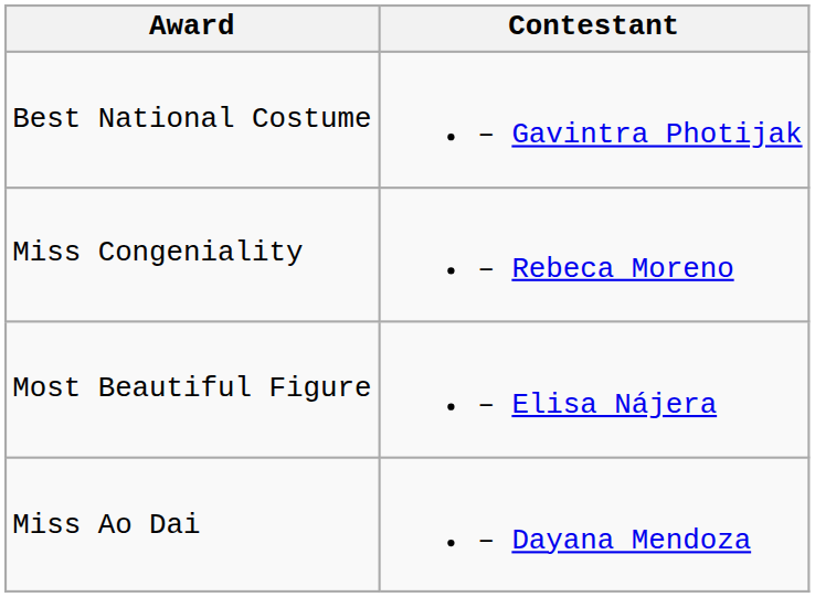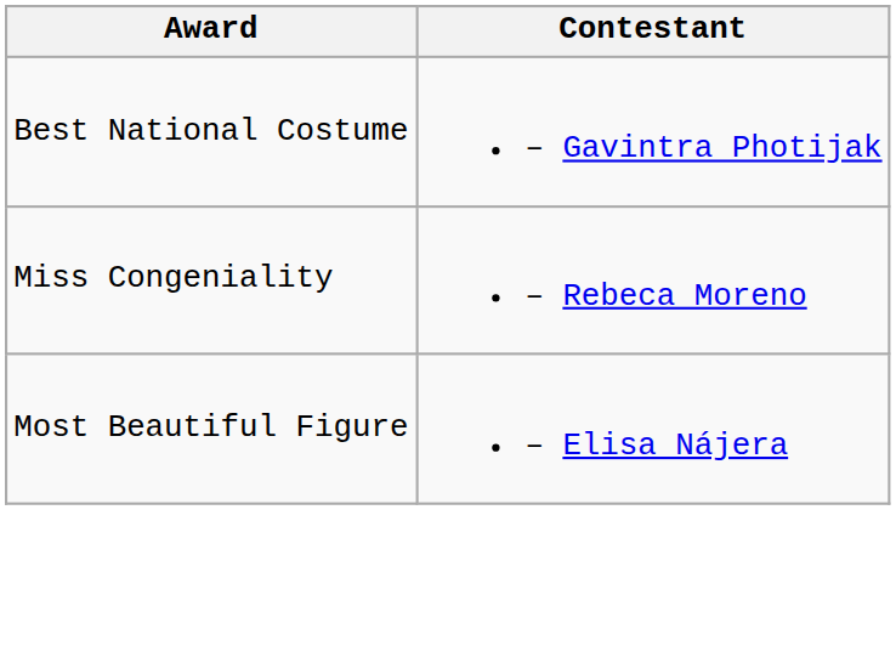- row: Miss Ao Dai | – Dayana Mendoza
